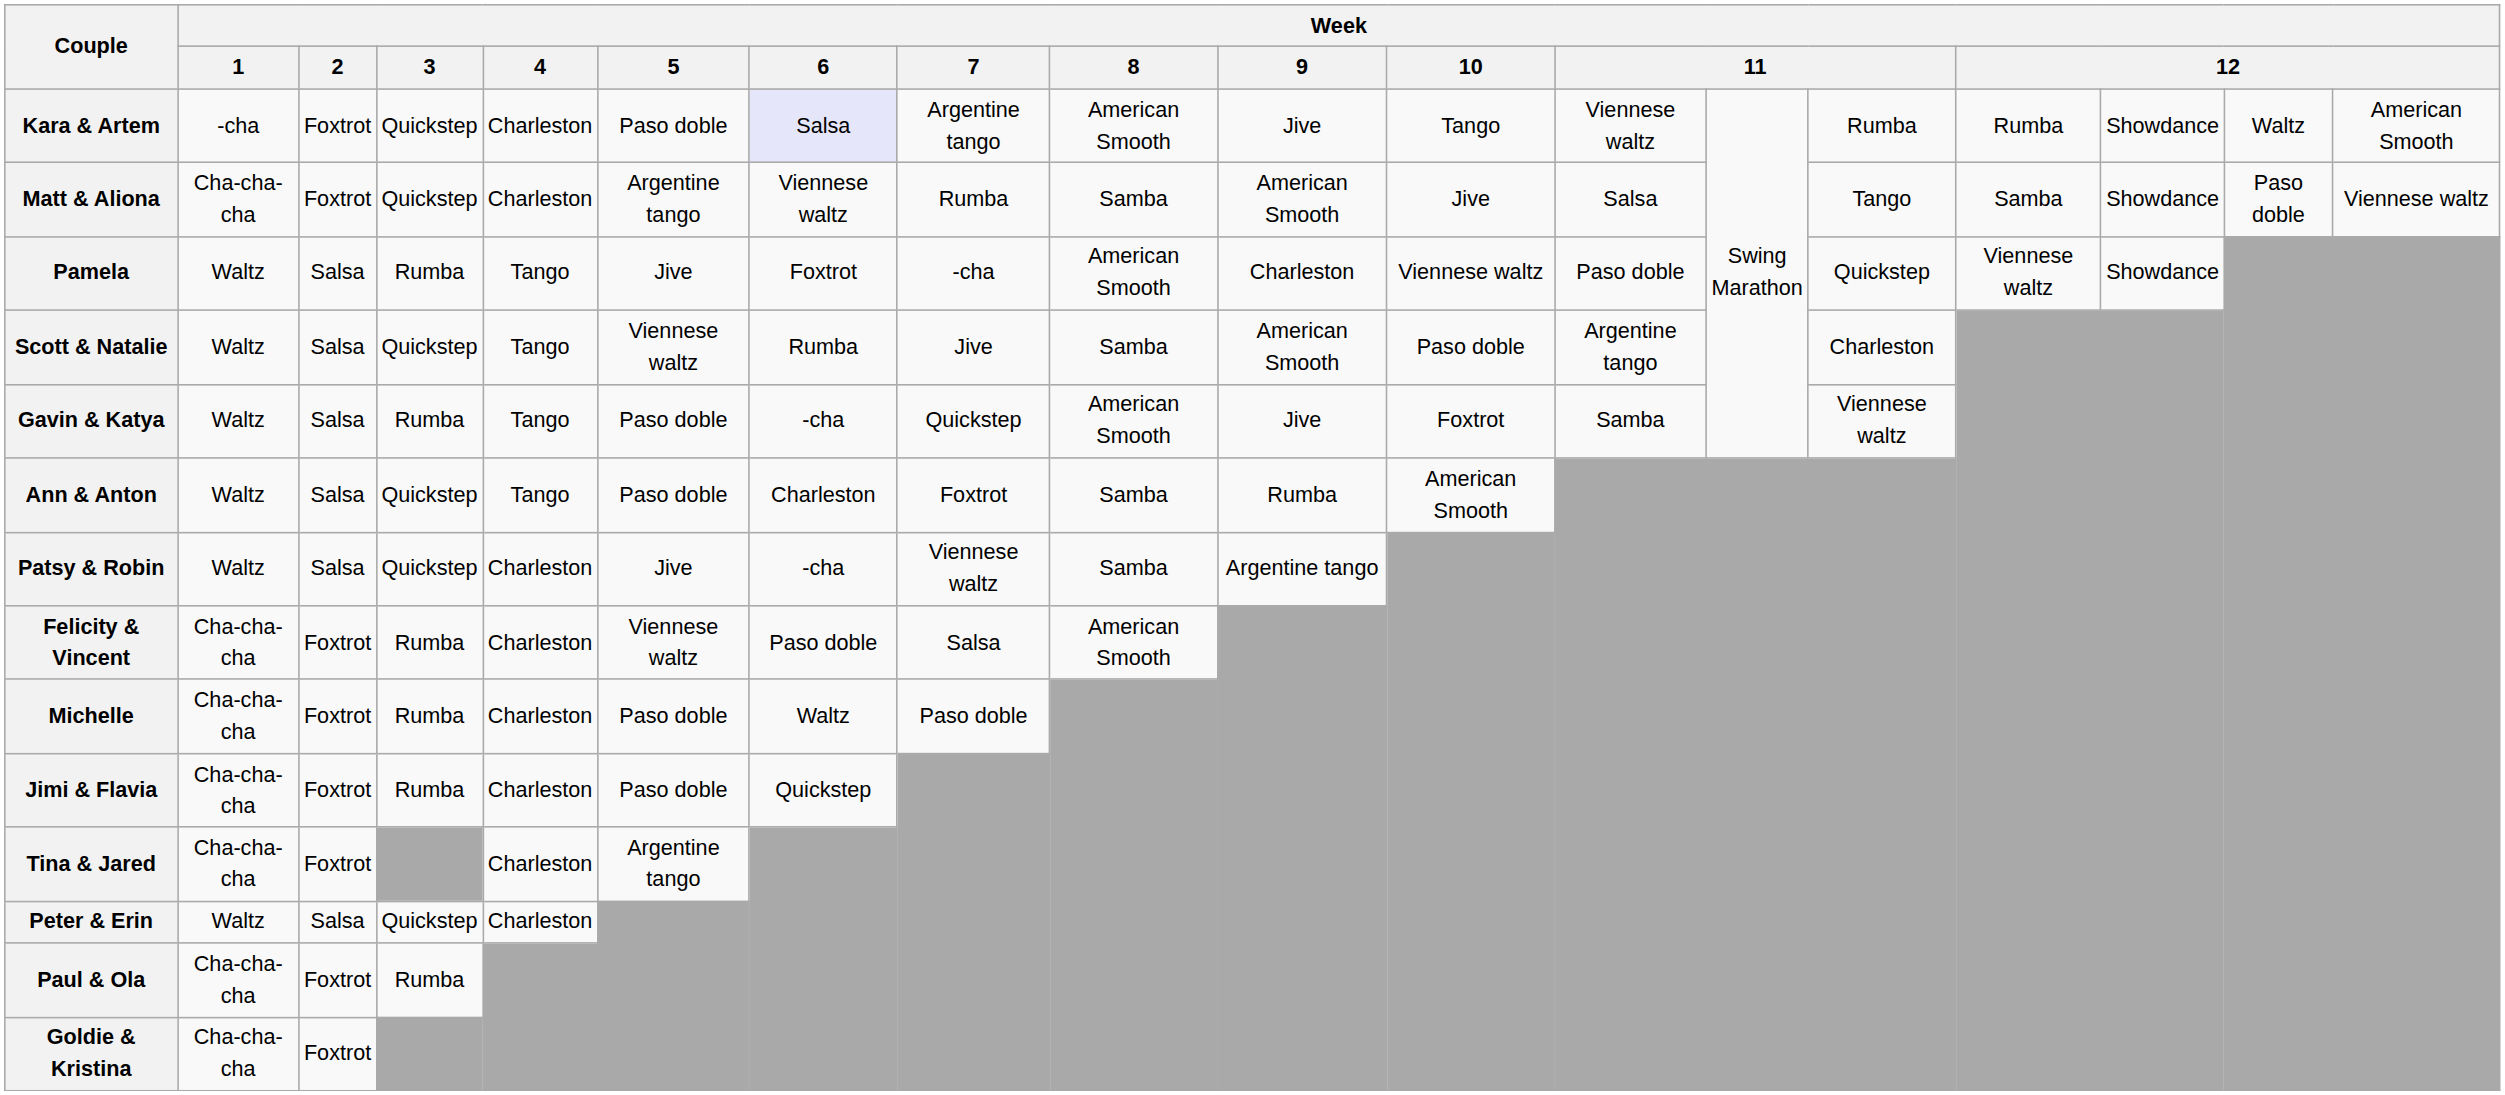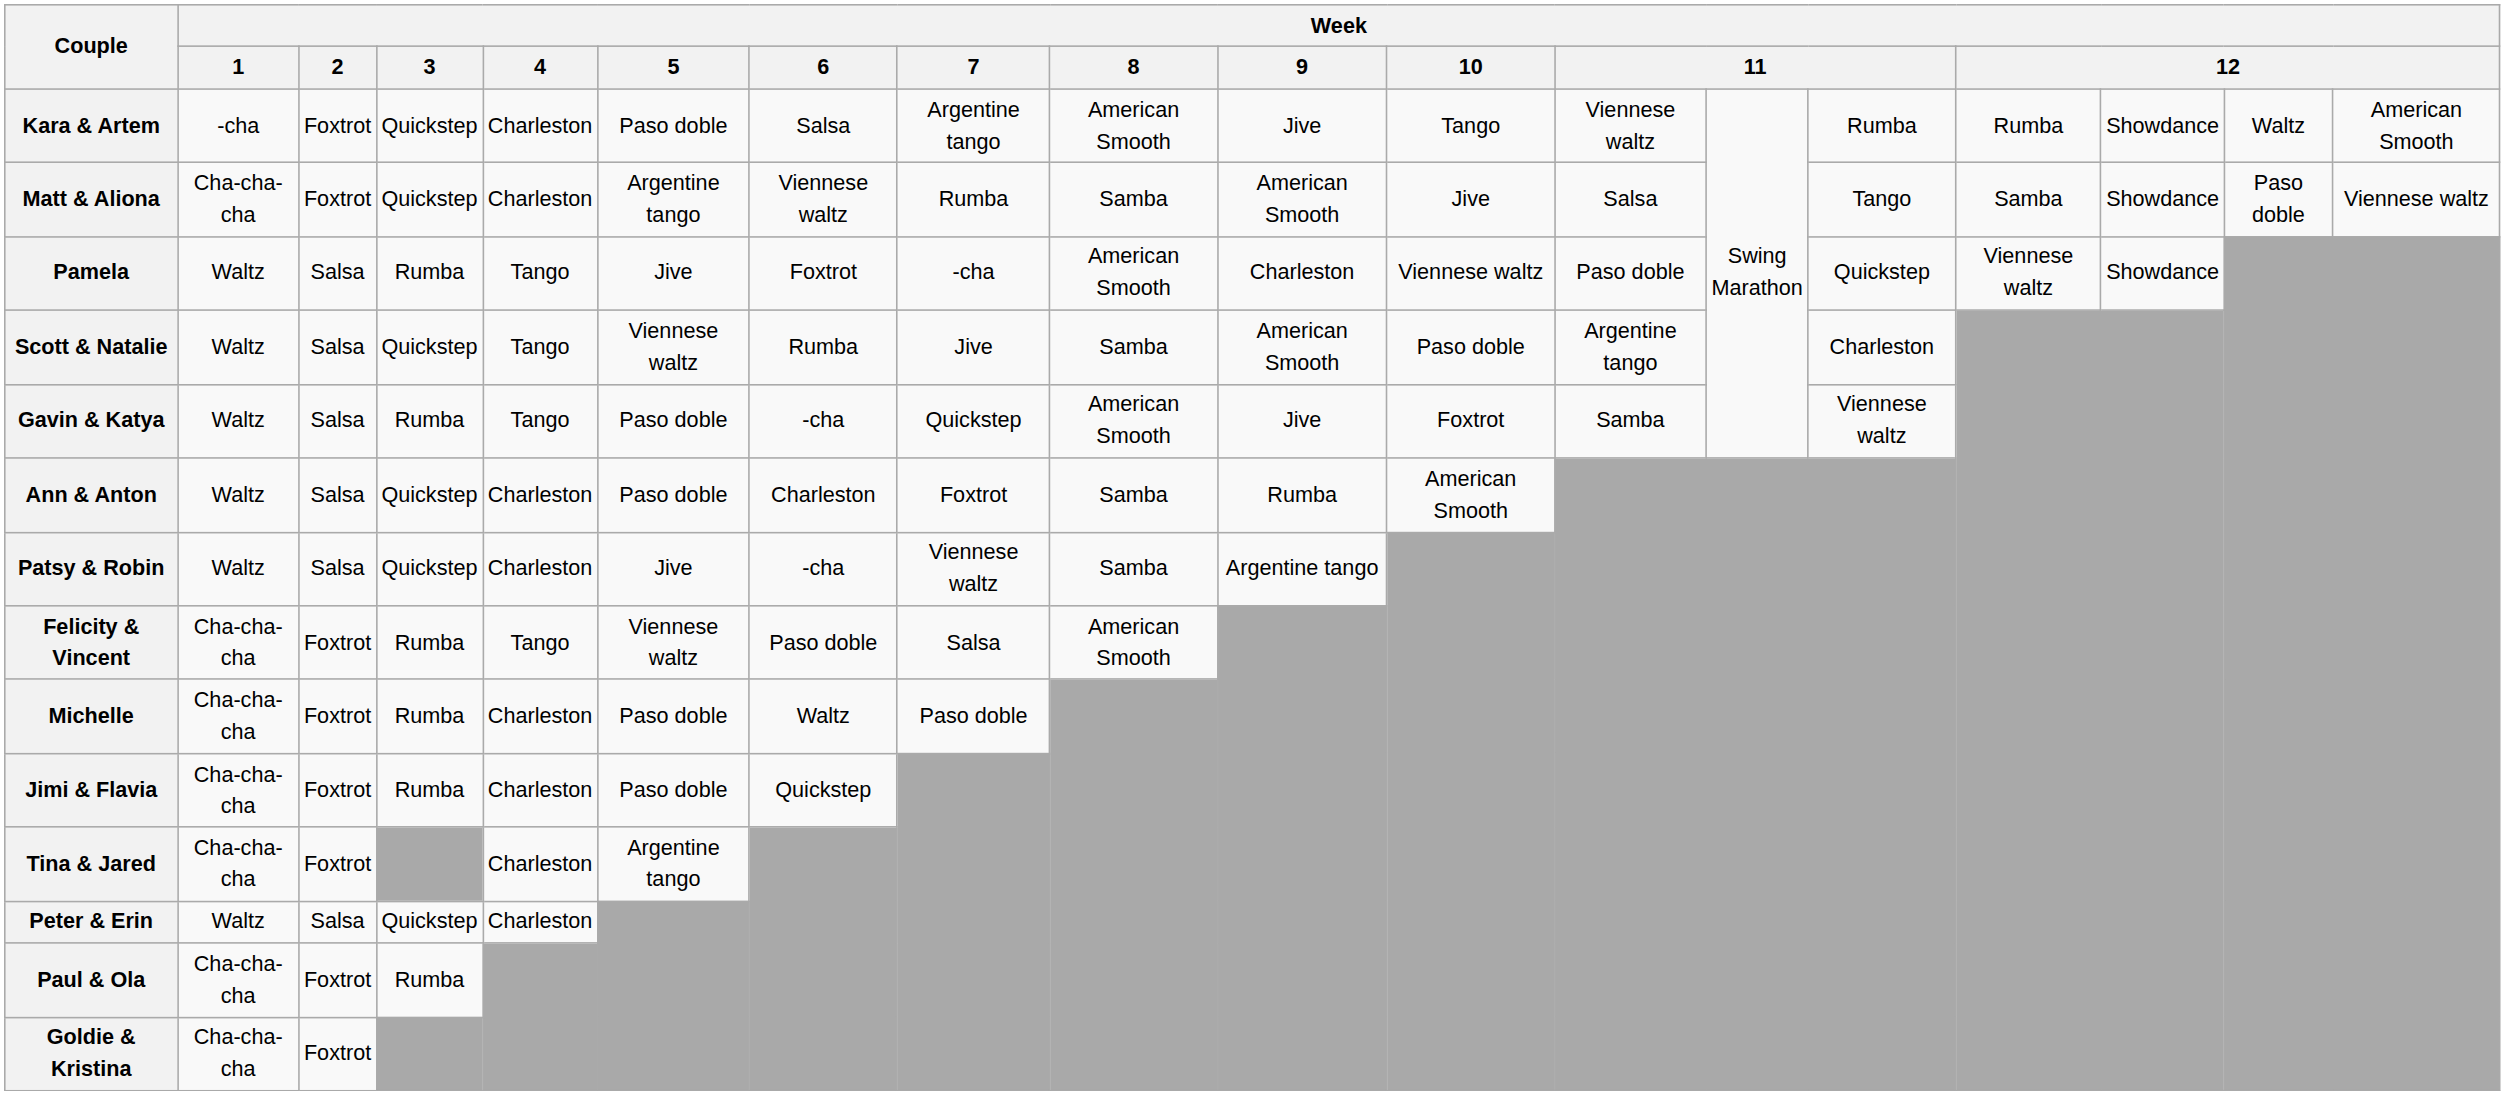Kara & Artem | Week / 6: lavender background -> no background
Ann & Anton | Week / 4: Tango -> Charleston
Felicity & Vincent | Week / 4: Charleston -> Tango
